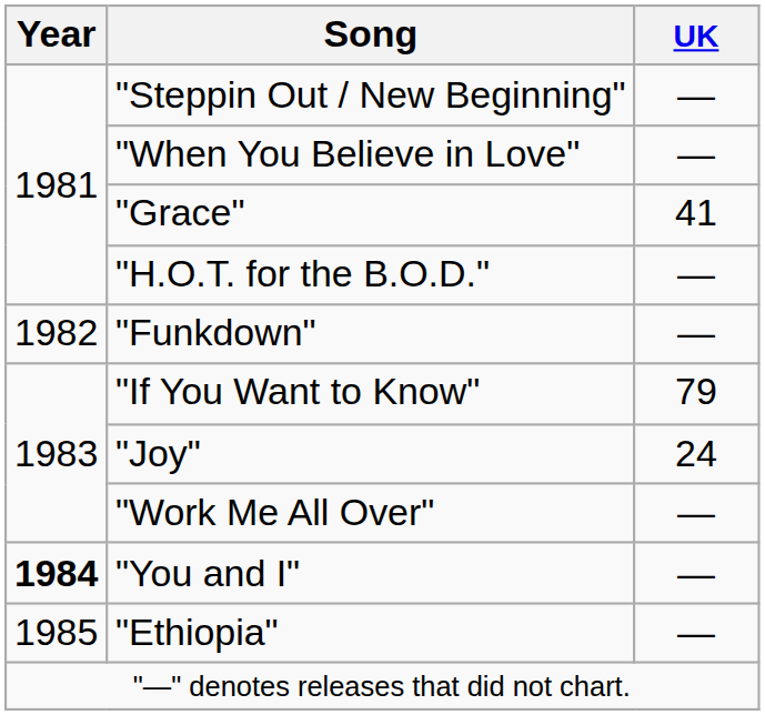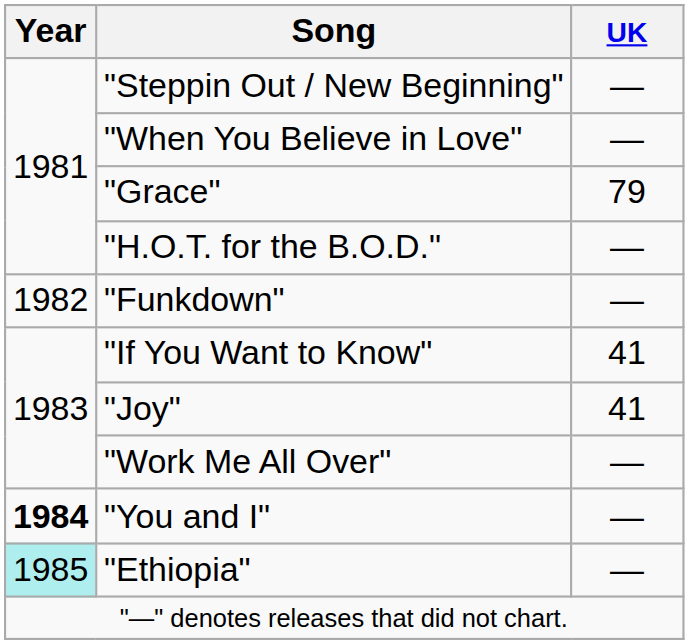"Grace" | UK: 41 -> 79
"If You Want to Know" | UK: 79 -> 41
"Joy" | UK: 24 -> 41
"Ethiopia" | Year: no background -> paleturquoise background
